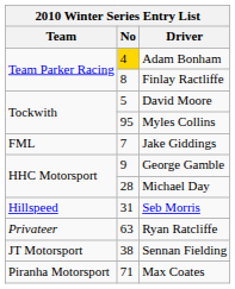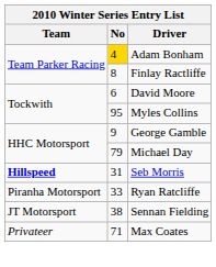David Moore | No: 5 -> 6
- row: FML | 7 | Jake Giddings
Michael Day | No: 28 -> 79
Seb Morris | Team: normal -> bold
Ryan Ratcliffe | Team: Privateer -> Piranha Motorsport
Ryan Ratcliffe | No: 63 -> 33
Max Coates | Team: Piranha Motorsport -> Privateer
